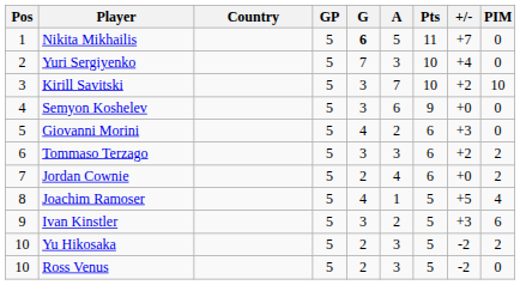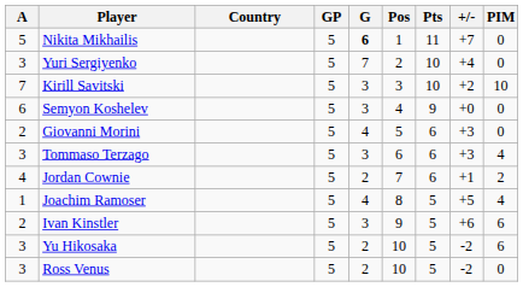columns swapped: Pos <-> A
Tommaso Terzago | +/-: +2 -> +3
Tommaso Terzago | PIM: 2 -> 4
Jordan Cownie | +/-: +0 -> +1
Ivan Kinstler | +/-: +3 -> +6
Yu Hikosaka | PIM: 2 -> 6
